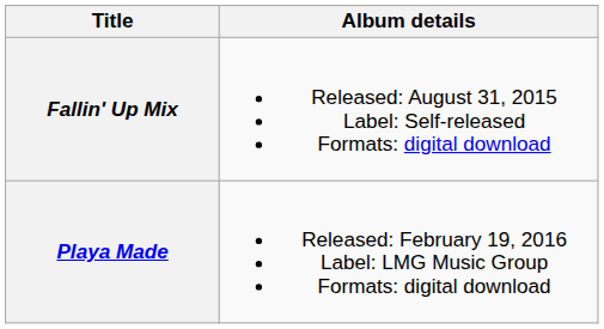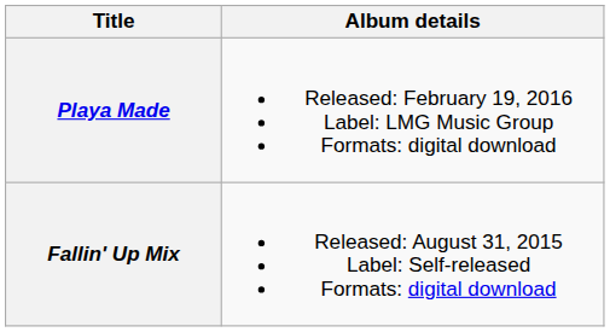rows swapped: Fallin' Up Mix <-> Playa Made
